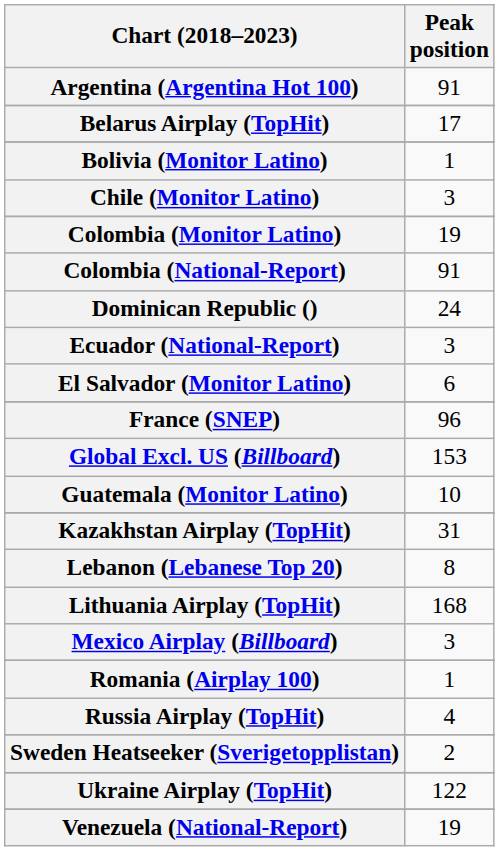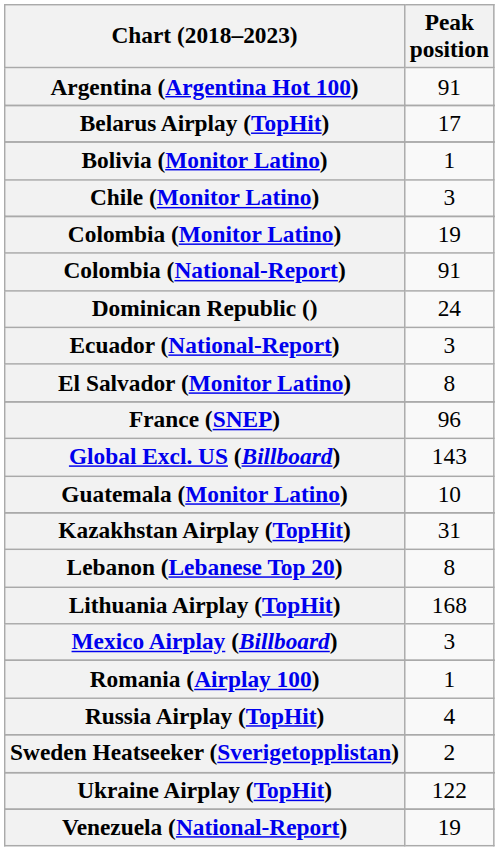El Salvador (Monitor Latino) | Peak position: 6 -> 8
Global Excl. US (Billboard) | Peak position: 153 -> 143
